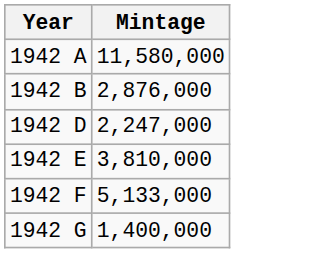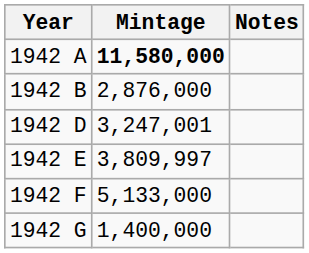+ column: Notes
1942 A | Mintage: normal -> bold
1942 D | Mintage: 2,247,000 -> 3,247,001
1942 E | Mintage: 3,810,000 -> 3,809,997
